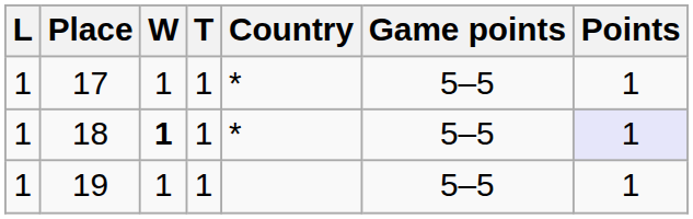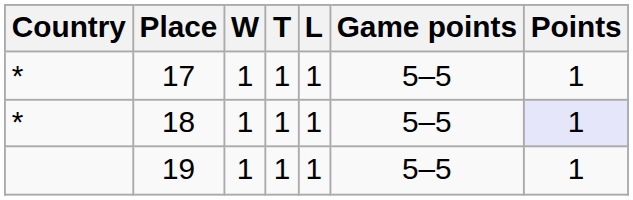columns swapped: Country <-> L
18 | W: bold -> normal
